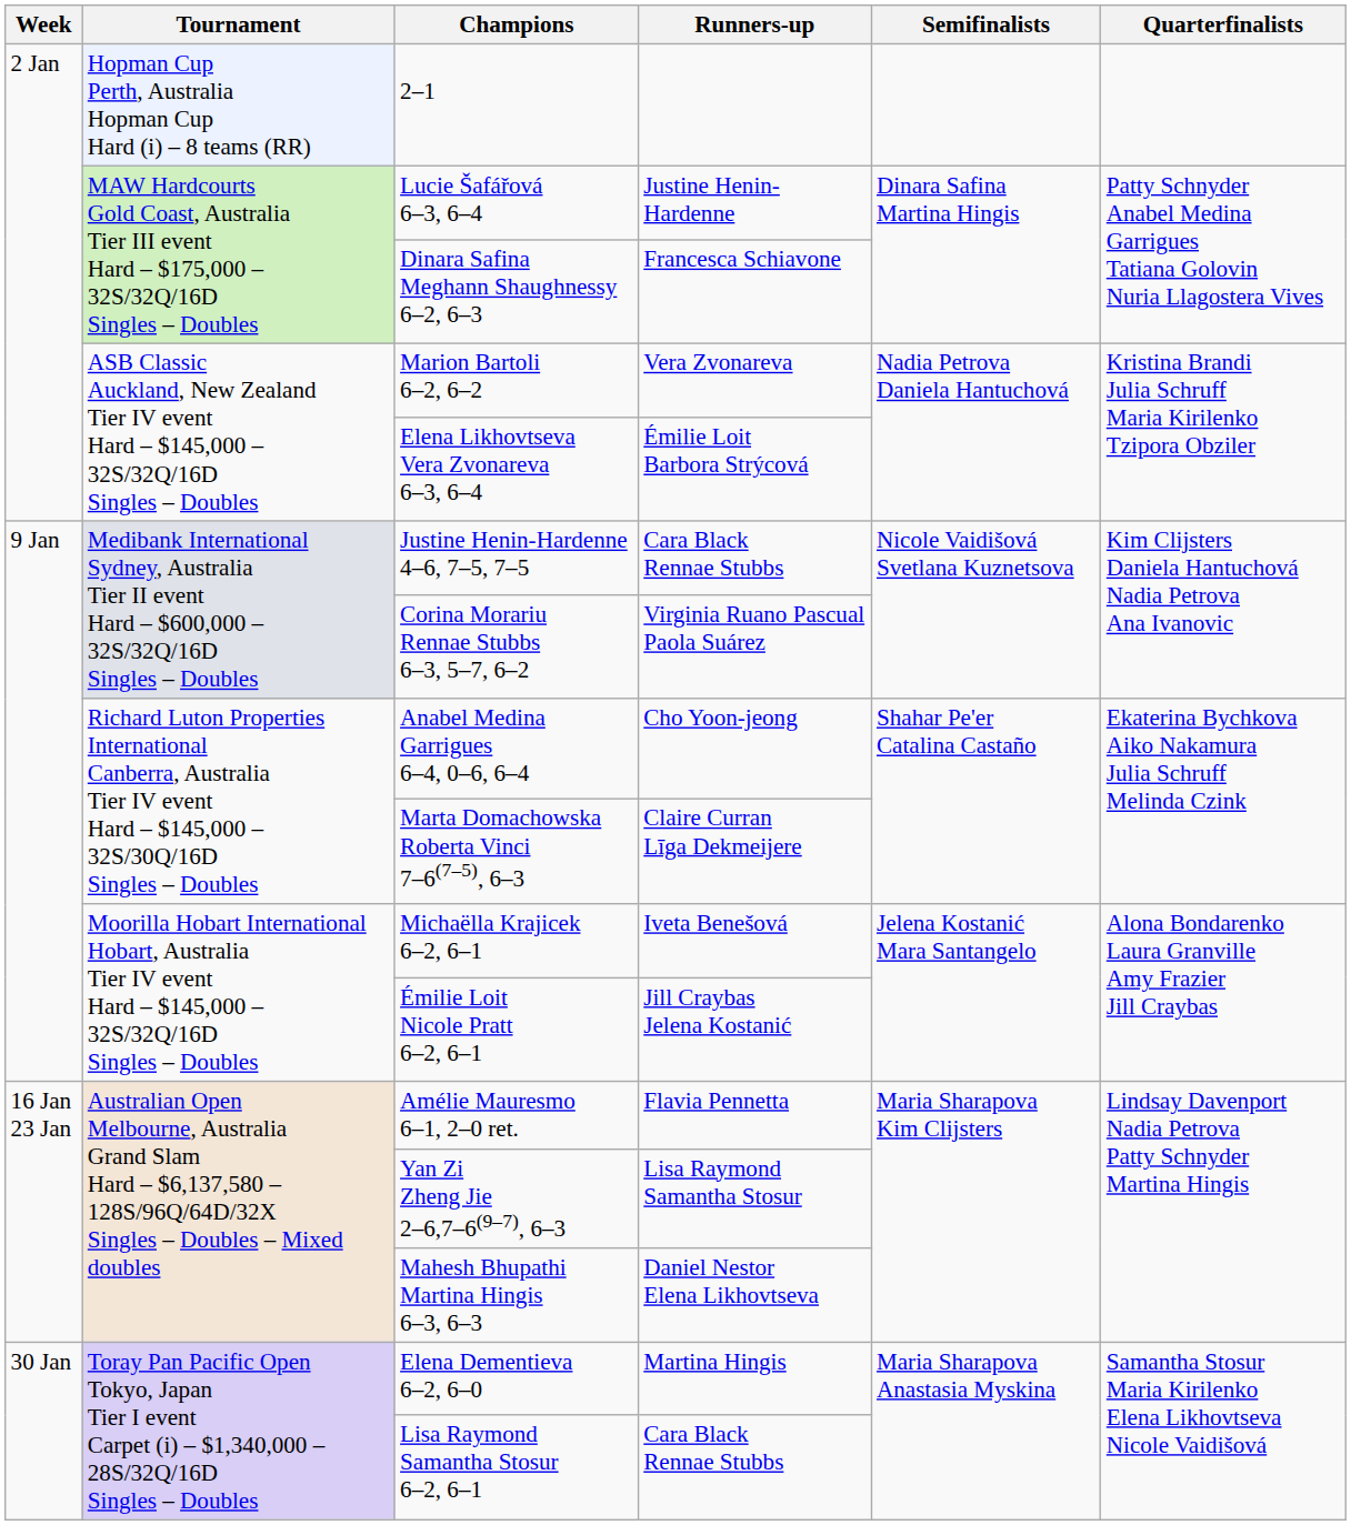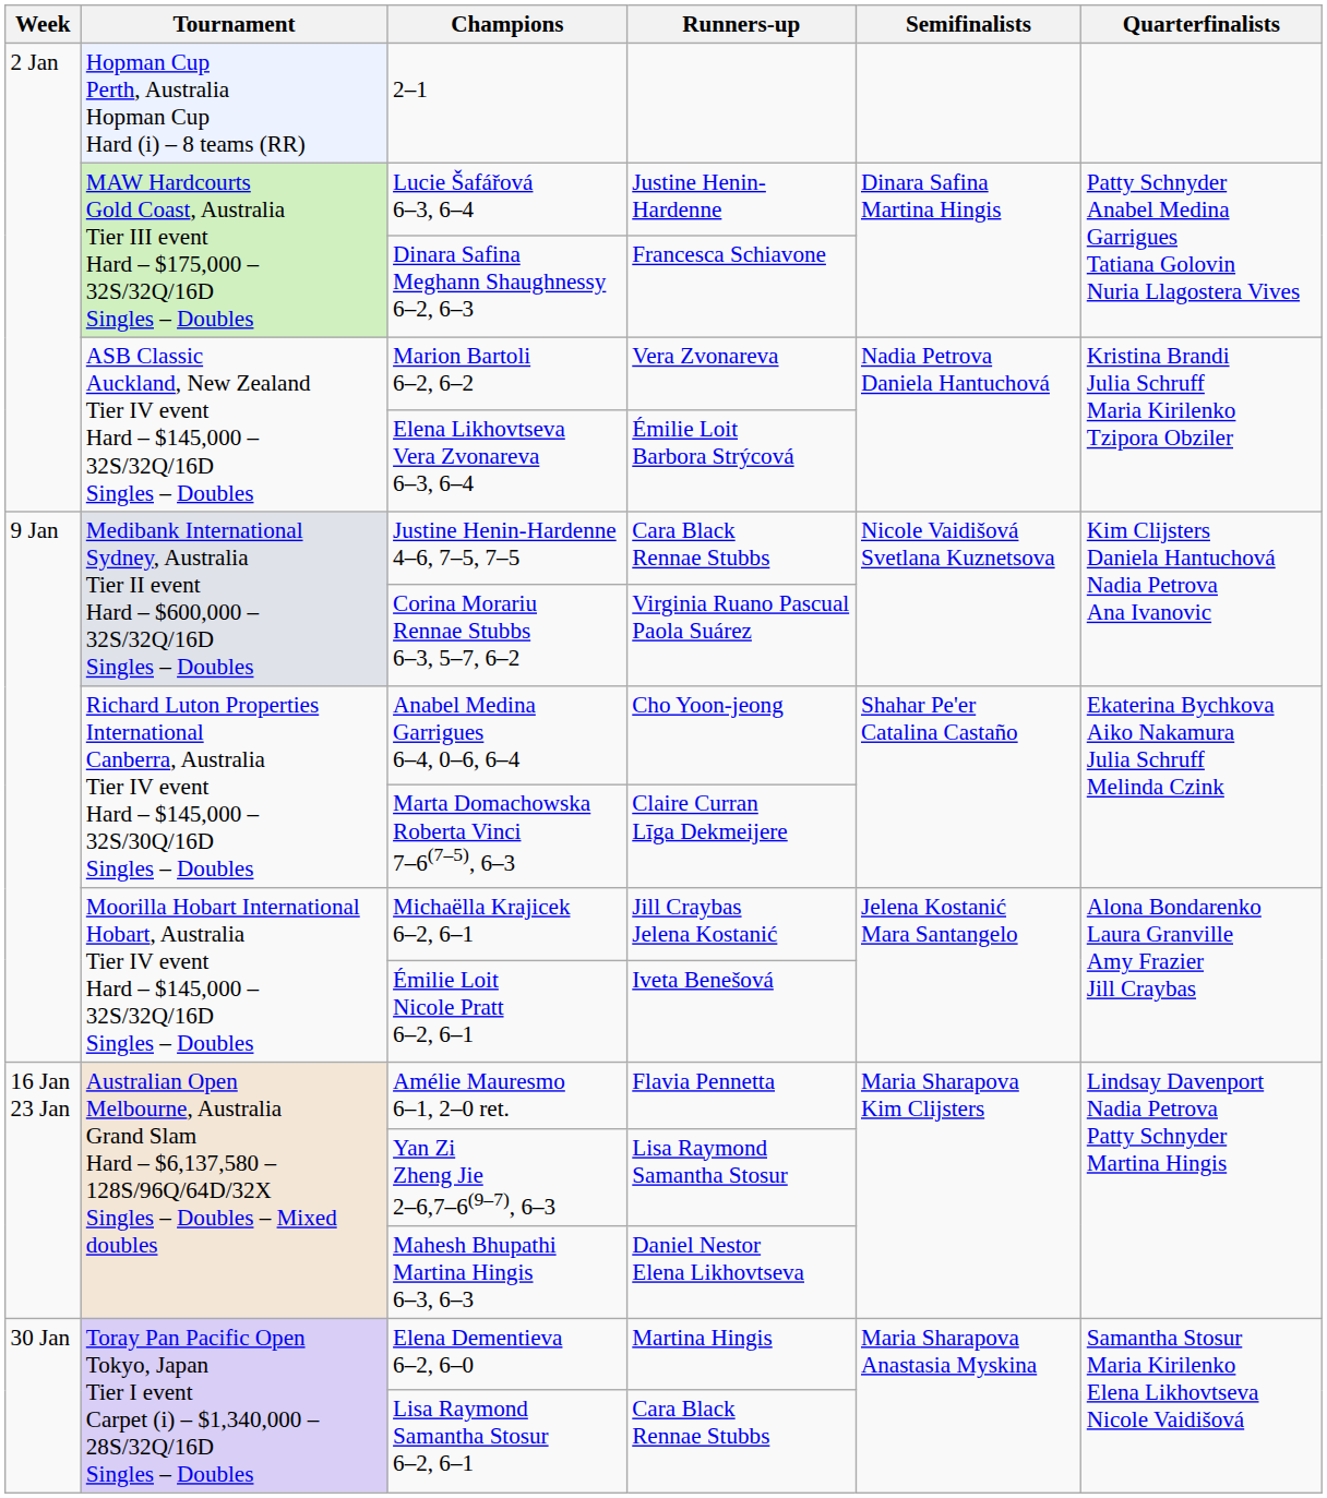Michaëlla Krajicek 6–2, 6–1 | Runners-up: Iveta Benešová -> Jill Craybas Jelena Kostanić
Émilie Loit Nicole Pratt 6–2, 6–1 | Runners-up: Jill Craybas Jelena Kostanić -> Iveta Benešová
